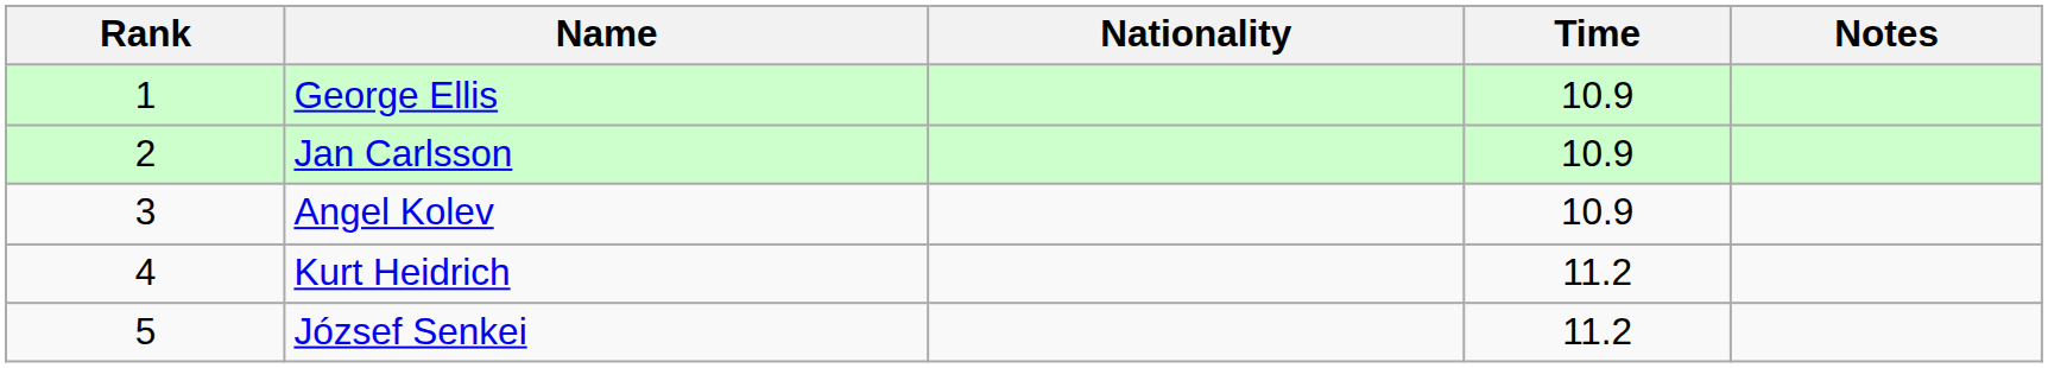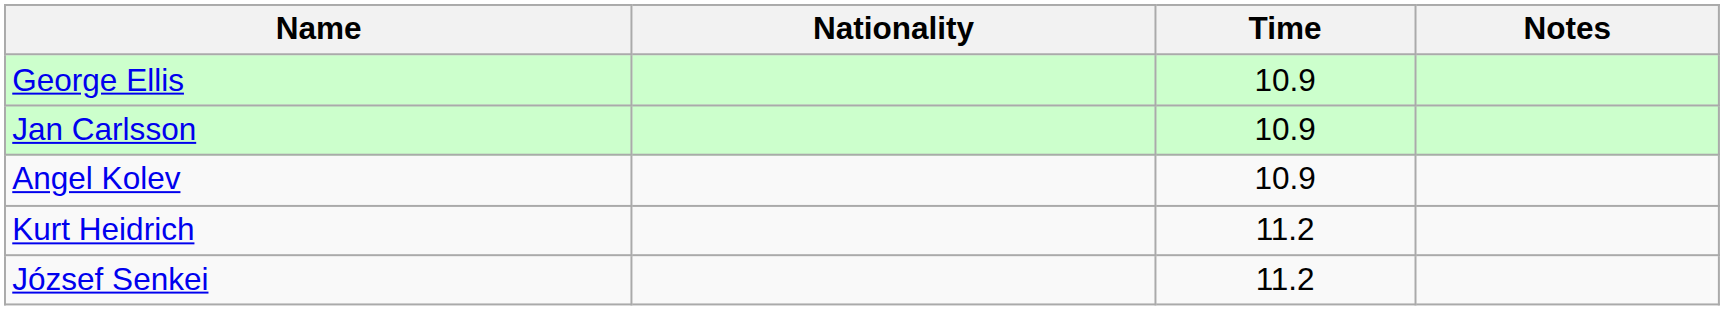- column: Rank | 1 | 2 | 3 | 4 | 5
